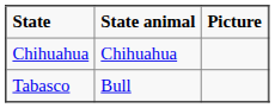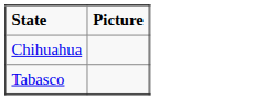- column: State animal | Chihuahua | Bull
